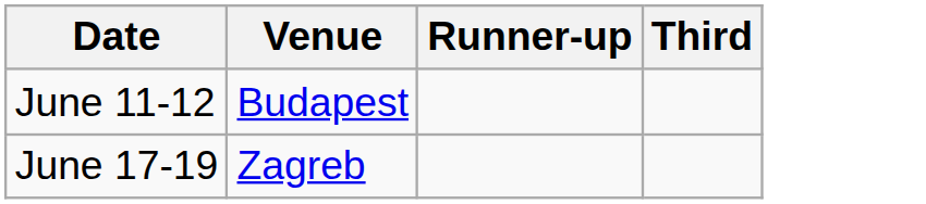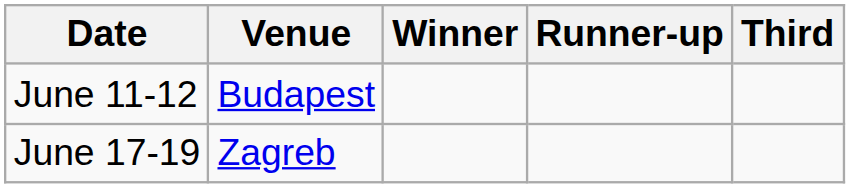+ column: Winner
